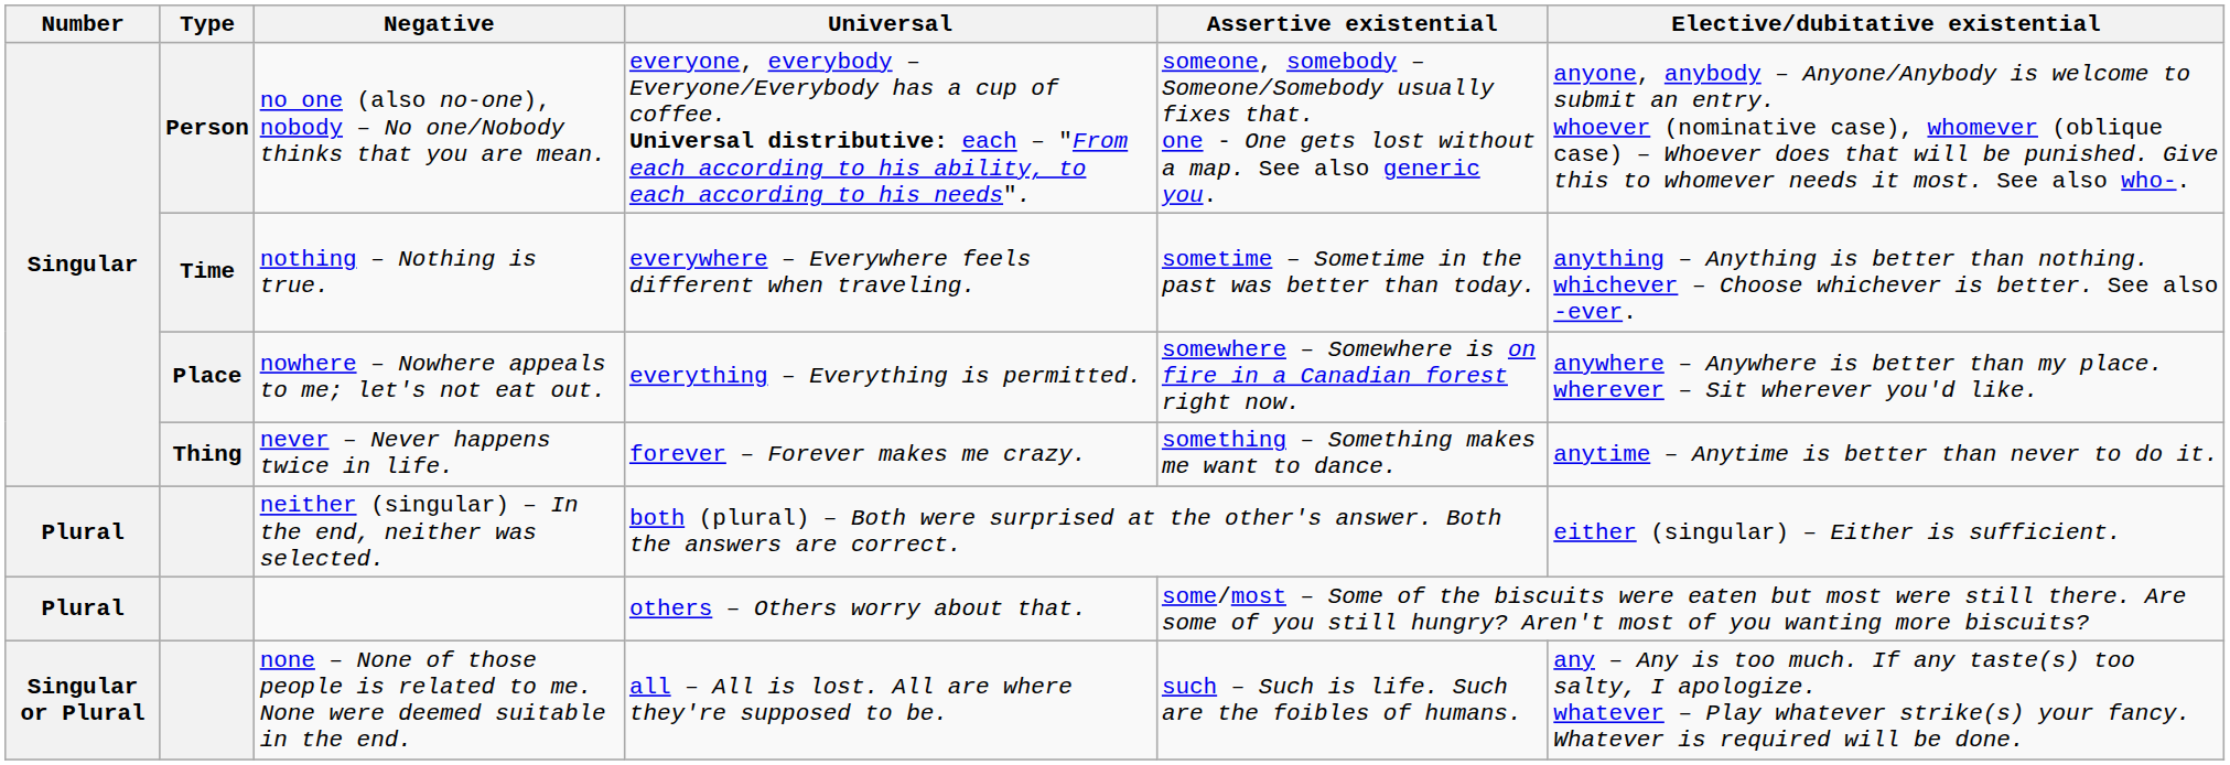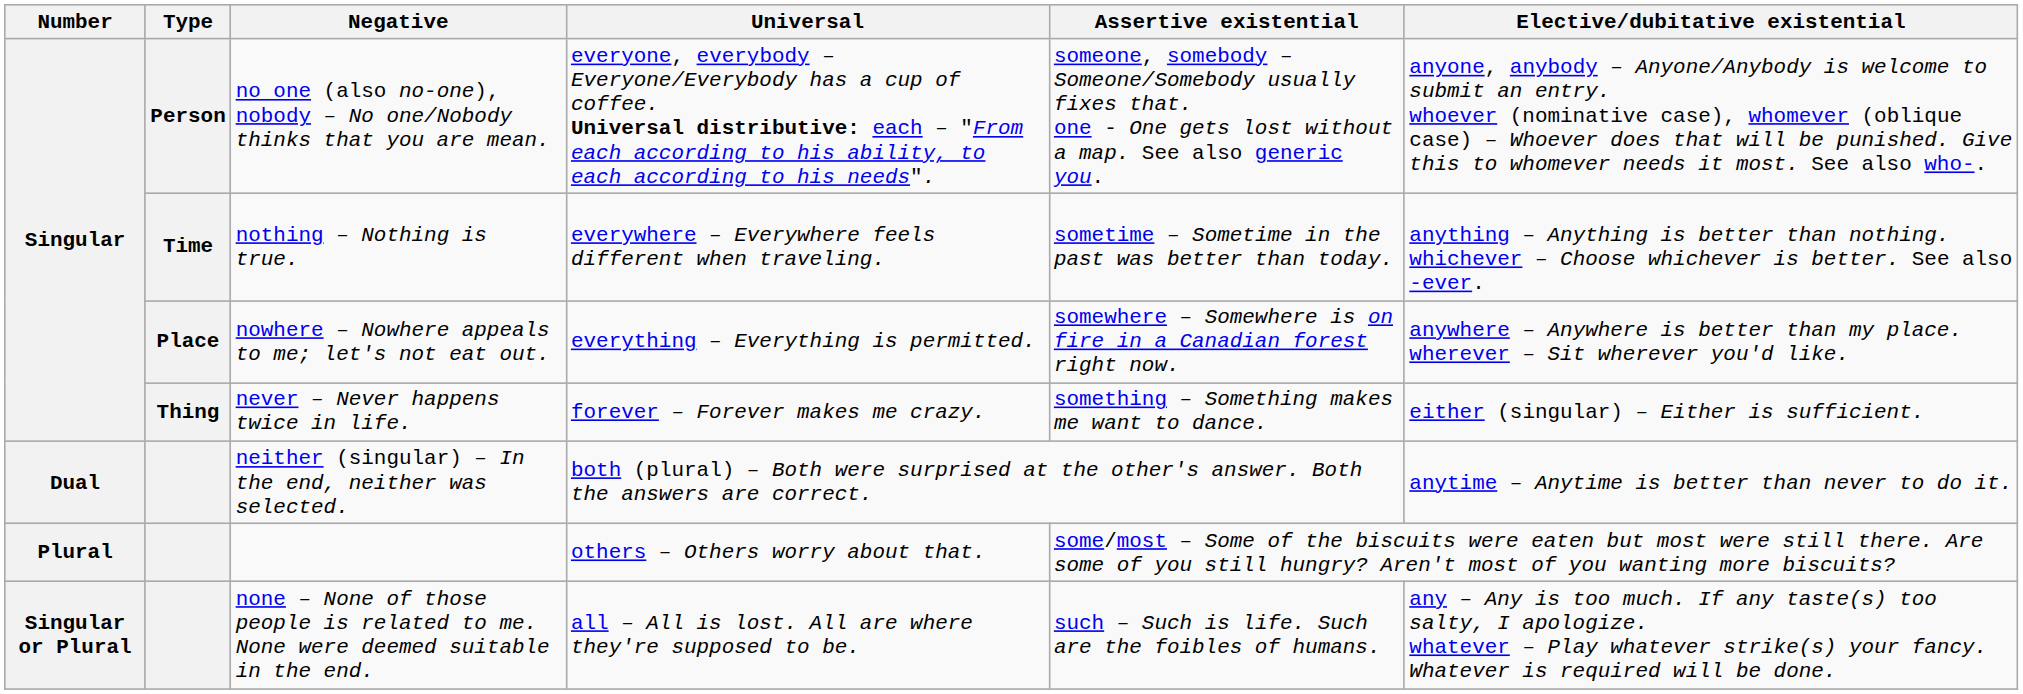never – Never happens twice in life. | Elective/dubitative existential: anytime – Anytime is better than never to do it. -> either (singular) – Either is sufficient.
neither (singular) – In the end, neither was selected. | Number: Plural -> Dual
neither (singular) – In the end, neither was selected. | Elective/dubitative existential: either (singular) – Either is sufficient. -> anytime – Anytime is better than never to do it.
